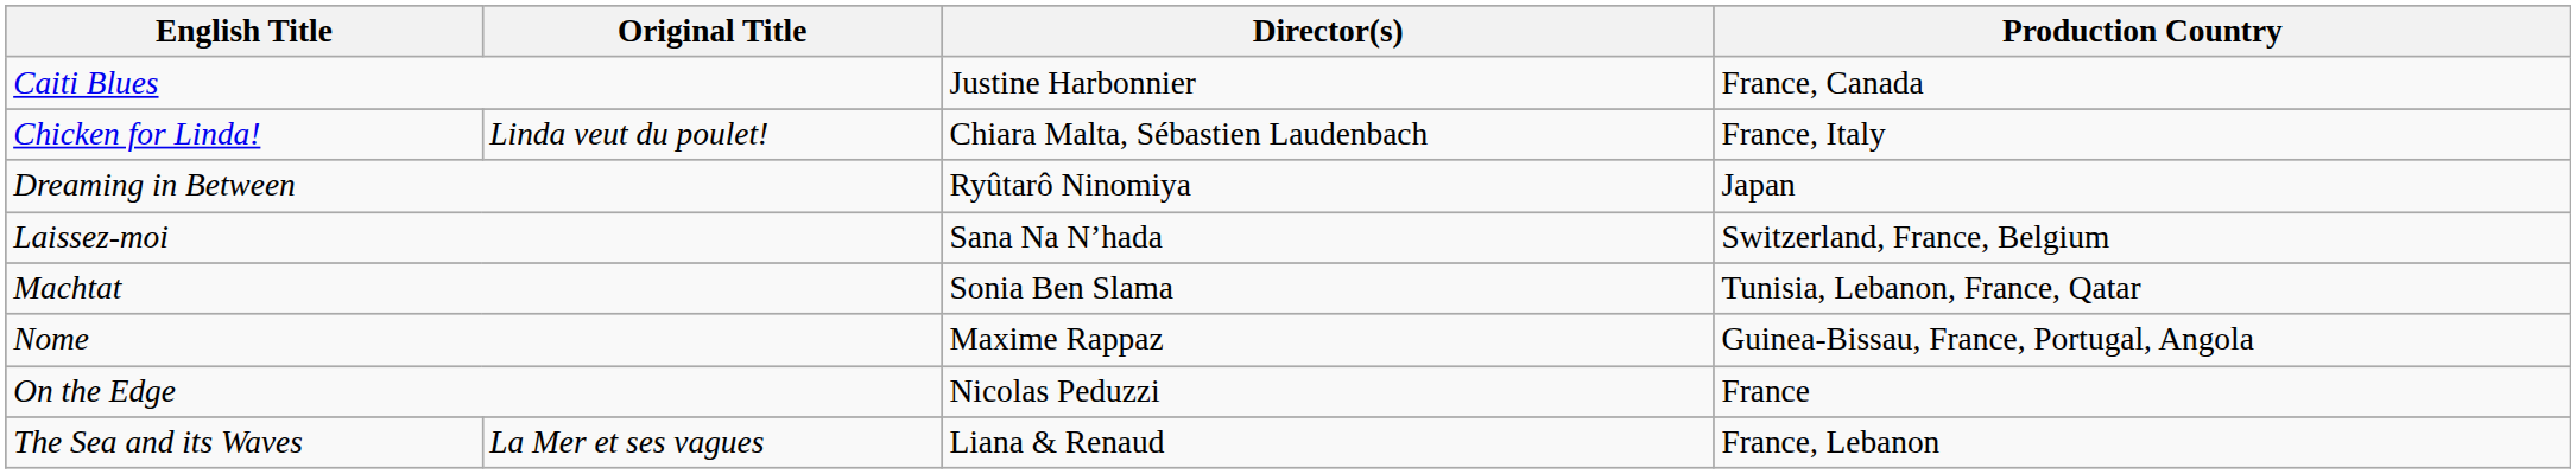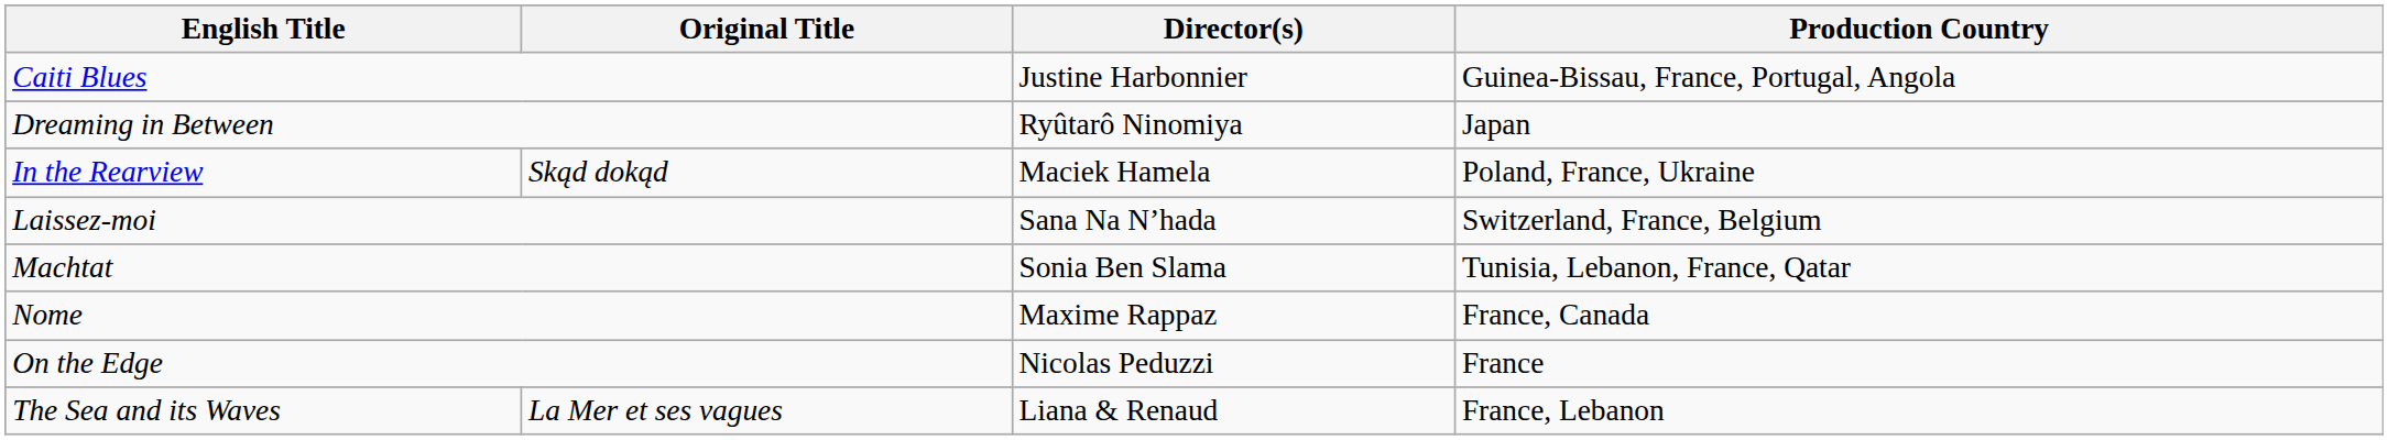Caiti Blues | Production Country: France, Canada -> Guinea-Bissau, France, Portugal, Angola
- row: Chicken for Linda! | Linda veut du poulet! | Chiara Malta, Sébastien Laudenbach | France, Italy
+ row: In the Rearview | Skąd dokąd | Maciek Hamela | Poland, France, Ukraine
Nome | Production Country: Guinea-Bissau, France, Portugal, Angola -> France, Canada
